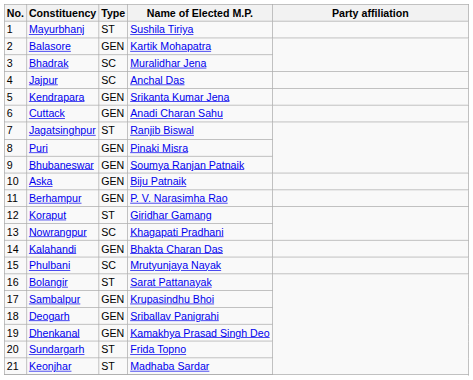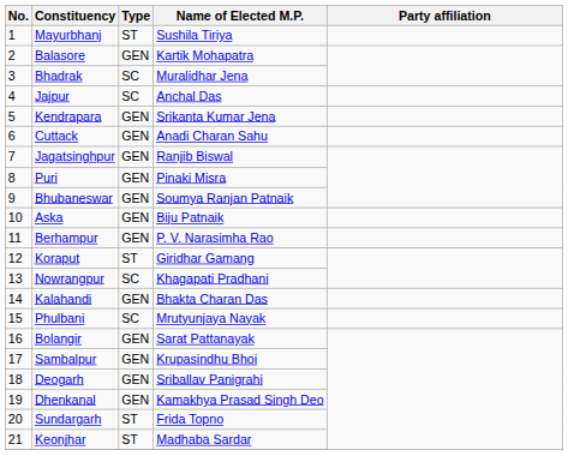Jagatsinghpur | Type: ST -> GEN
Bolangir | Type: ST -> GEN
